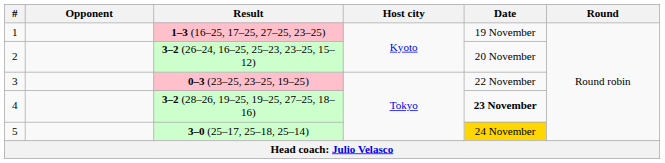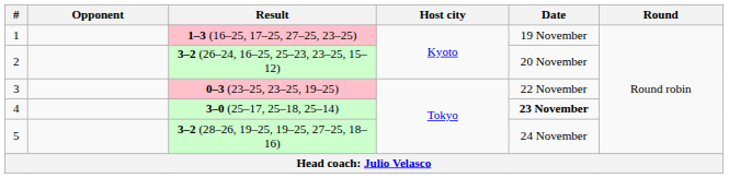4 | Result: 3–2 (28–26, 19–25, 19–25, 27–25, 18–16) -> 3–0 (25–17, 25–18, 25–14)
5 | Result: 3–0 (25–17, 25–18, 25–14) -> 3–2 (28–26, 19–25, 19–25, 27–25, 18–16)
5 | Date: gold background -> no background
